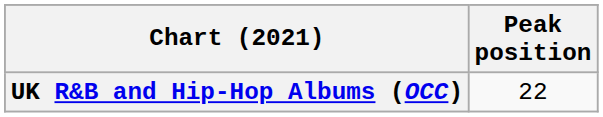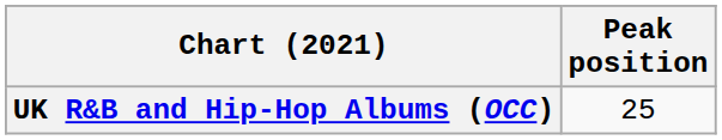UK R&B and Hip-Hop Albums (OCC) | Peak position: 22 -> 25
